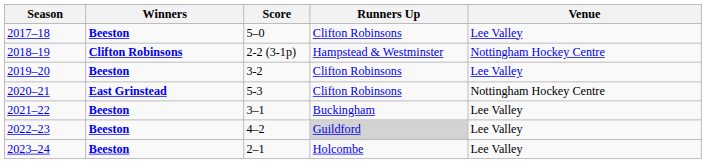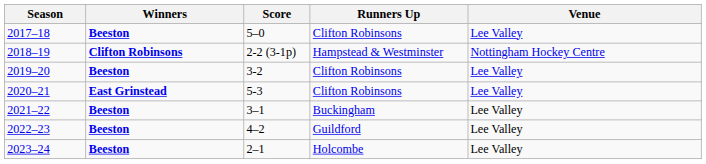2020–21 | Venue: Nottingham Hockey Centre -> Lee Valley
2022–23 | Runners Up: lightgrey background -> no background
